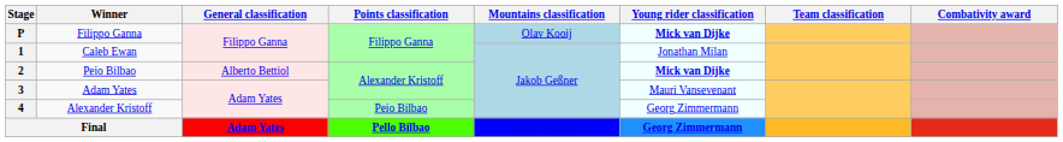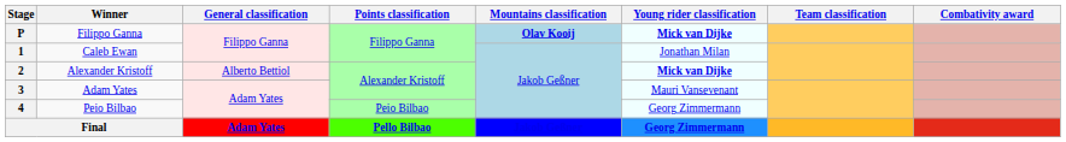P | Mountains classification: normal -> bold
2 | Winner: Peio Bilbao -> Alexander Kristoff
4 | Winner: Alexander Kristoff -> Peio Bilbao
